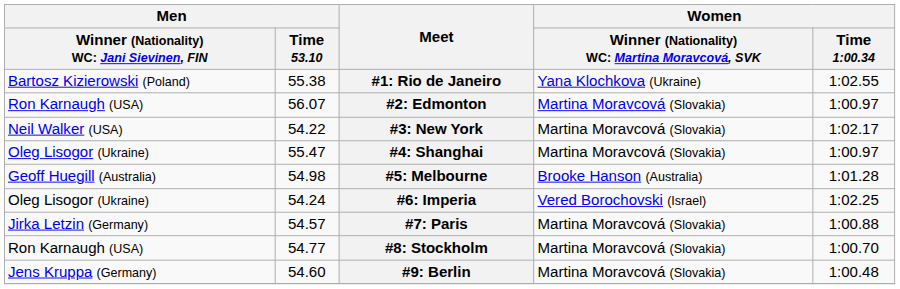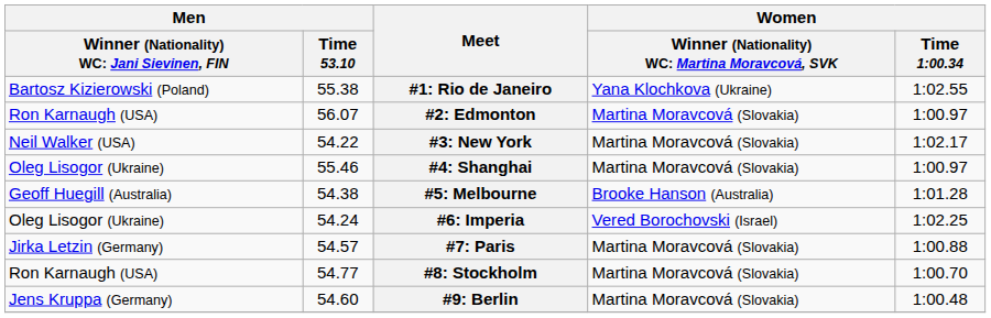#4: Shanghai | Men / Time 53.10: 55.47 -> 55.46
#5: Melbourne | Men / Time 53.10: 54.98 -> 54.38
